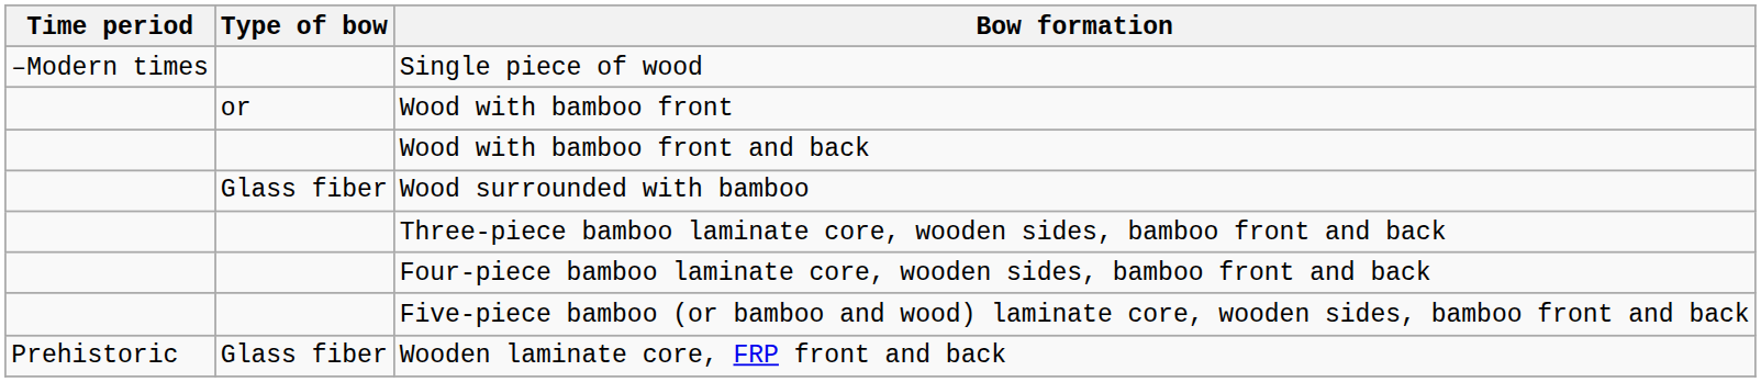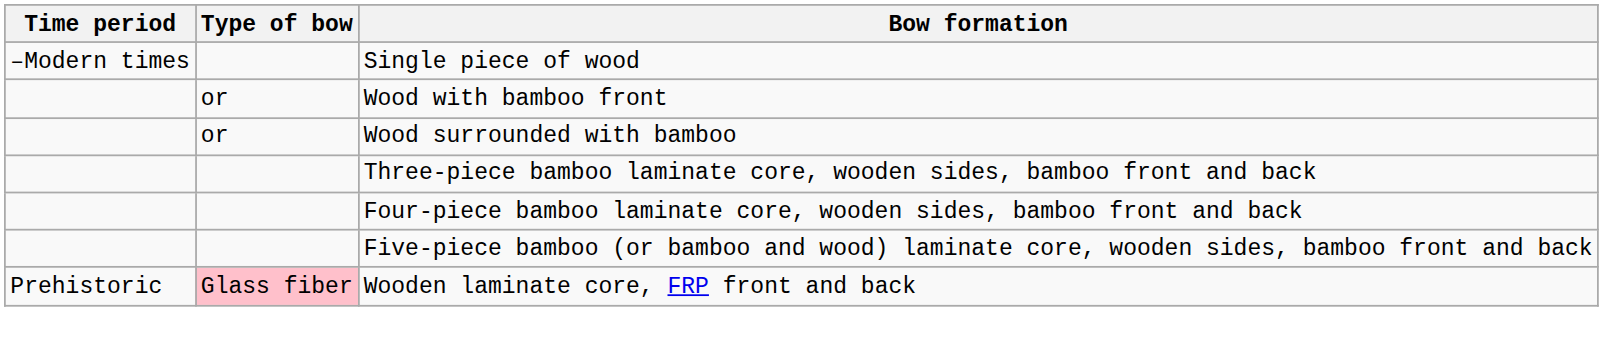- row: Wood with bamboo front and back
Wood surrounded with bamboo | Type of bow: Glass fiber -> or
Wooden laminate core, FRP front and back | Type of bow: no background -> pink background
